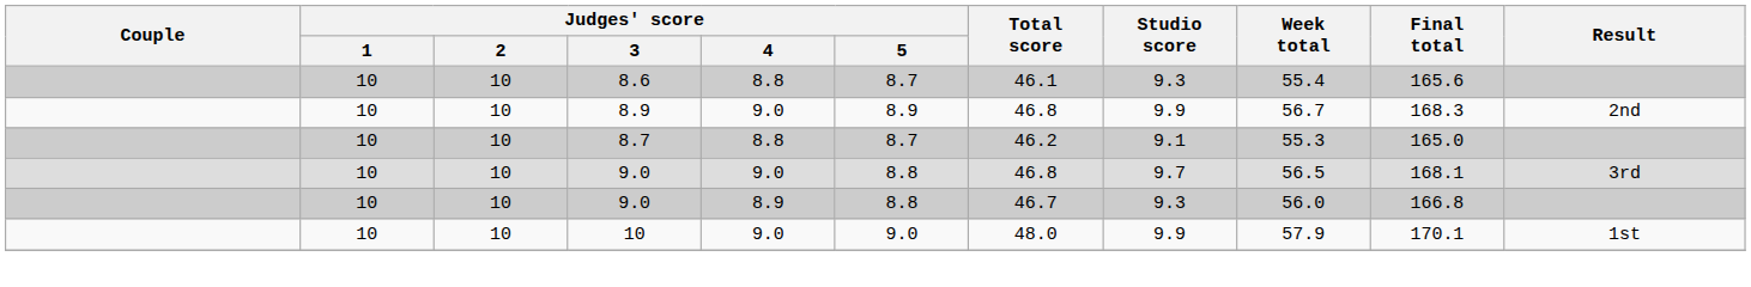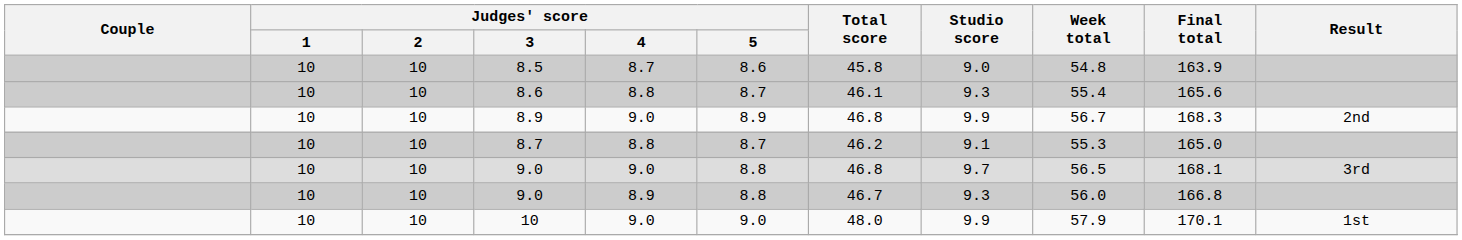+ row: 10 | 10 | 8.5 | 8.7 | 8.6 | 45.8 | 9.0 | 54.8 | 163.9
